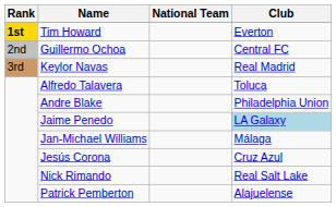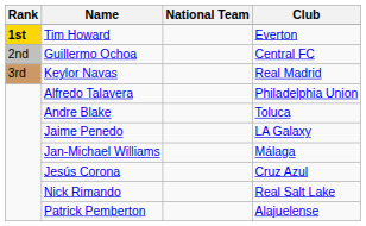Alfredo Talavera | Club: Toluca -> Philadelphia Union
Andre Blake | Club: Philadelphia Union -> Toluca
Jaime Penedo | Club: lightblue background -> no background
